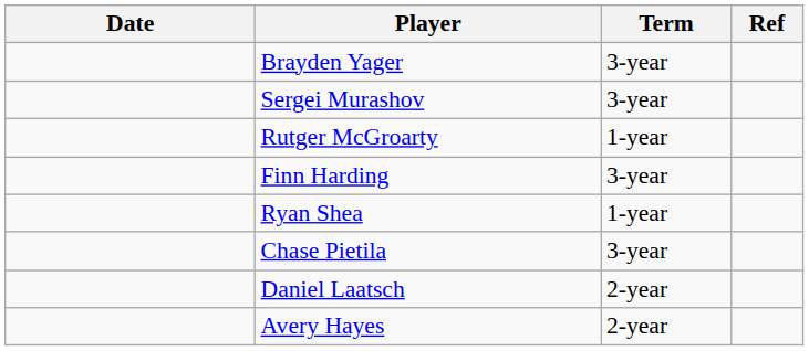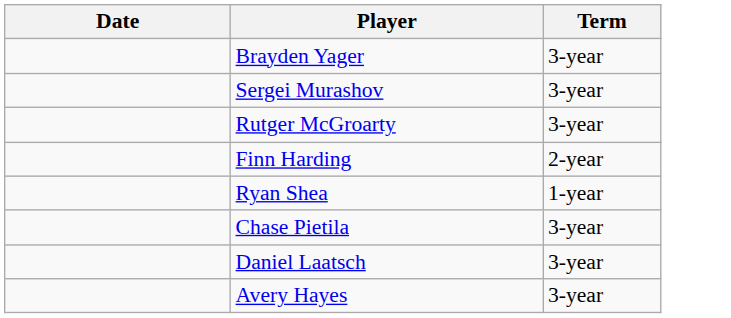- column: Ref
Rutger McGroarty | Term: 1-year -> 3-year
Finn Harding | Term: 3-year -> 2-year
Daniel Laatsch | Term: 2-year -> 3-year
Avery Hayes | Term: 2-year -> 3-year
